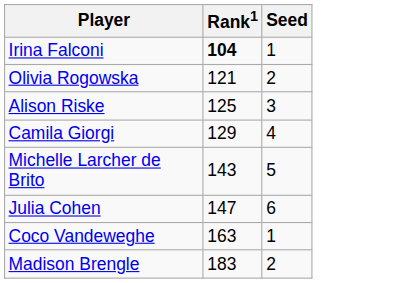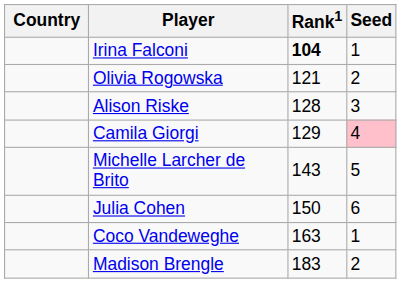+ column: Country
Alison Riske | Rank1: 125 -> 128
Camila Giorgi | Seed: no background -> pink background
Julia Cohen | Rank1: 147 -> 150
